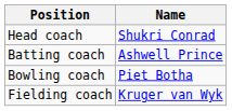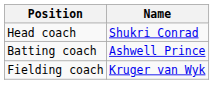- row: Bowling coach | Piet Botha
